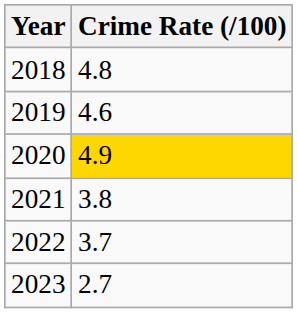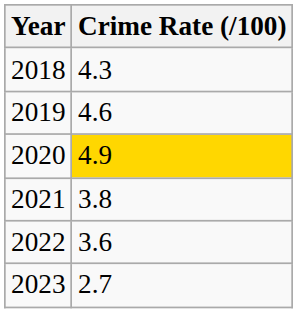2018 | Crime Rate (/100): 4.8 -> 4.3
2022 | Crime Rate (/100): 3.7 -> 3.6
